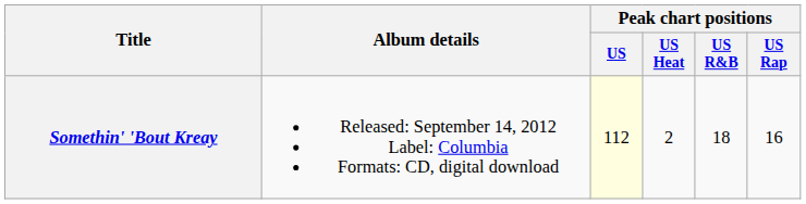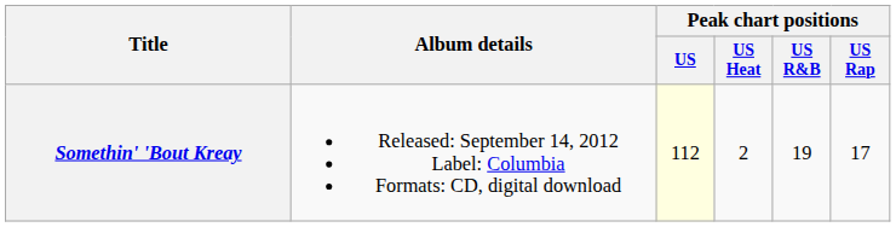Somethin' 'Bout Kreay | Peak chart positions / US R&B: 18 -> 19
Somethin' 'Bout Kreay | Peak chart positions / US Rap: 16 -> 17
